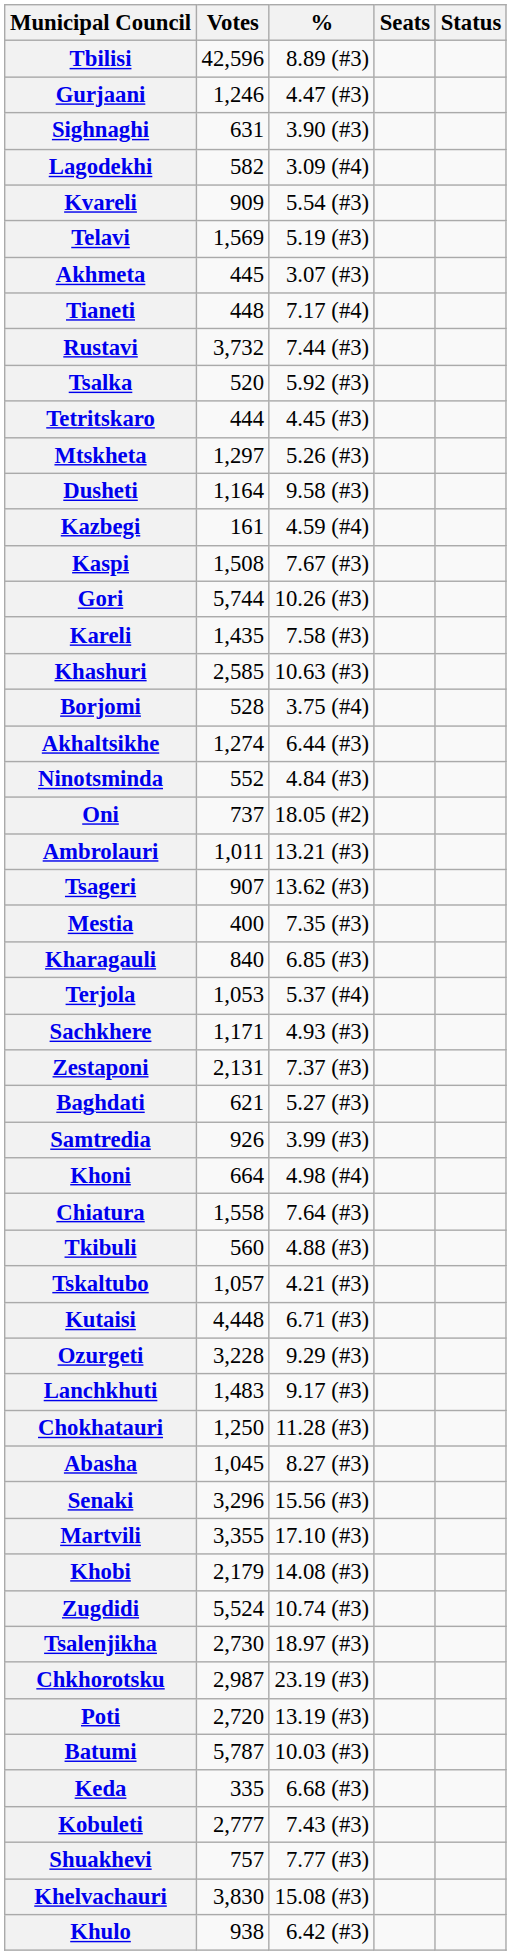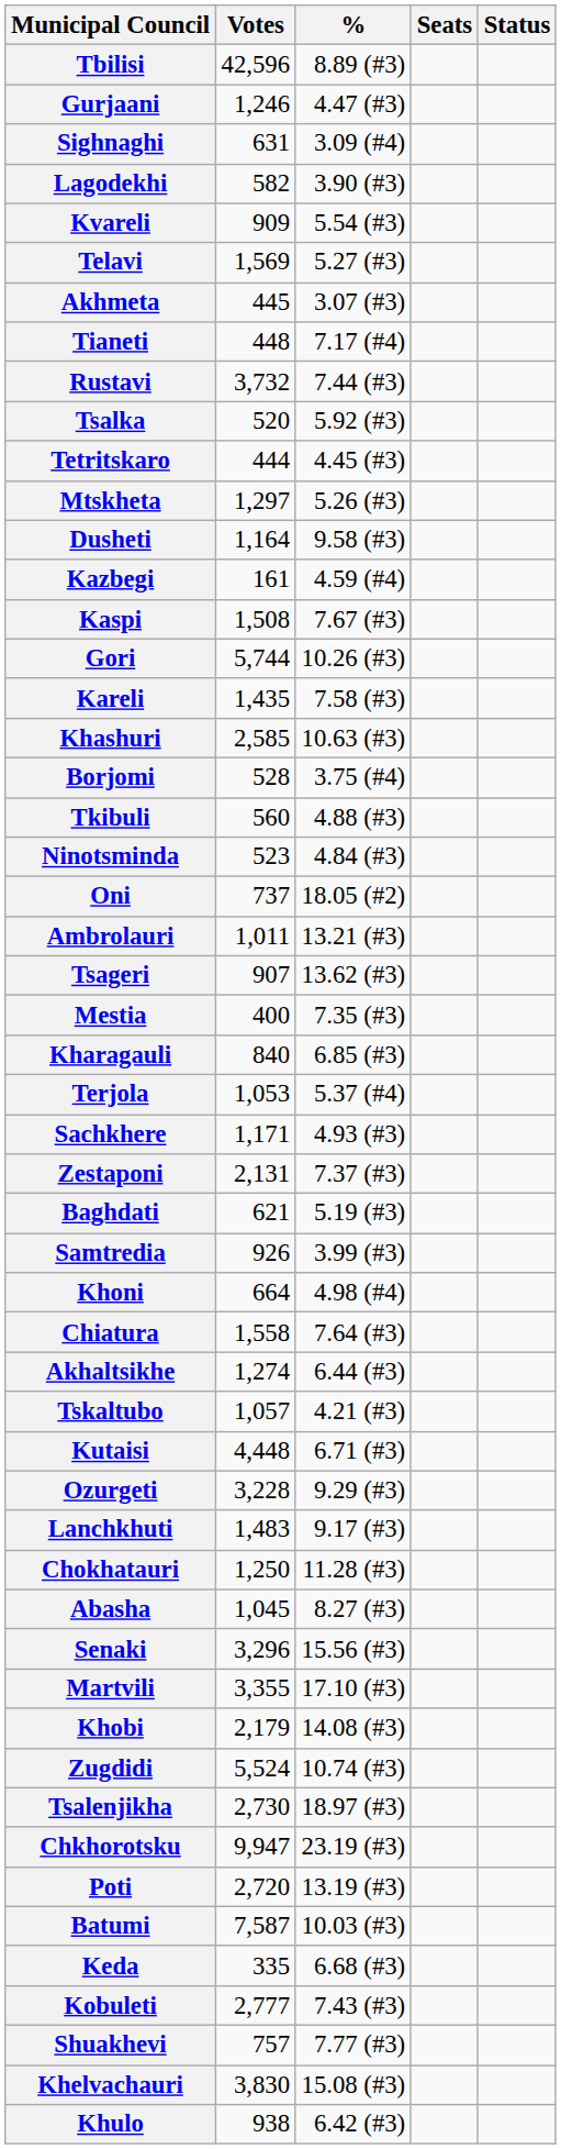Sighnaghi | %: 3.90 (#3) -> 3.09 (#4)
Lagodekhi | %: 3.09 (#4) -> 3.90 (#3)
Telavi | %: 5.19 (#3) -> 5.27 (#3)
rows swapped: Akhaltsikhe <-> Tkibuli
Ninotsminda | Votes: 552 -> 523
Baghdati | %: 5.27 (#3) -> 5.19 (#3)
Chkhorotsku | Votes: 2,987 -> 9,947
Batumi | Votes: 5,787 -> 7,587
